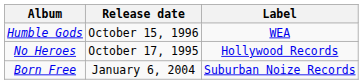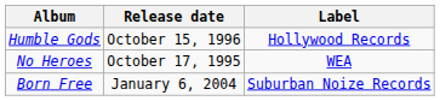Humble Gods | Label: WEA -> Hollywood Records
No Heroes | Label: Hollywood Records -> WEA
